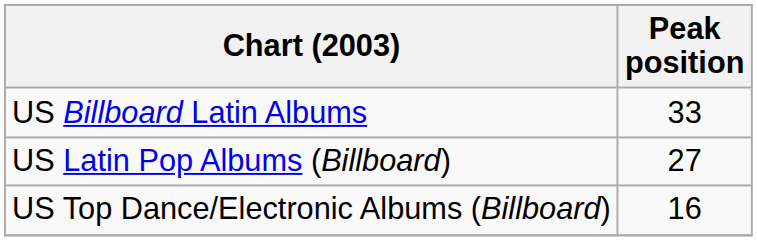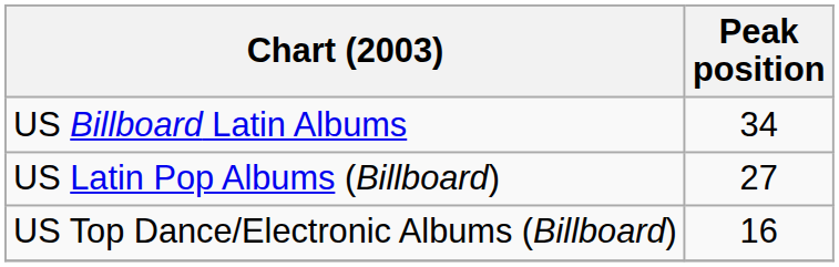US Billboard Latin Albums | Peak position: 33 -> 34
